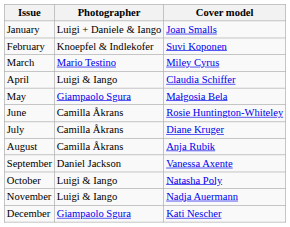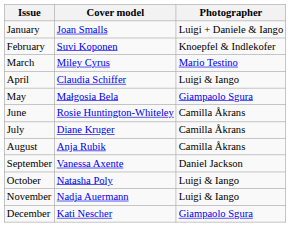columns swapped: Cover model <-> Photographer
